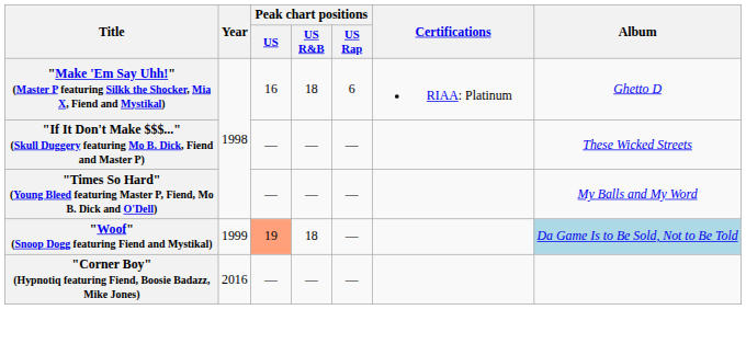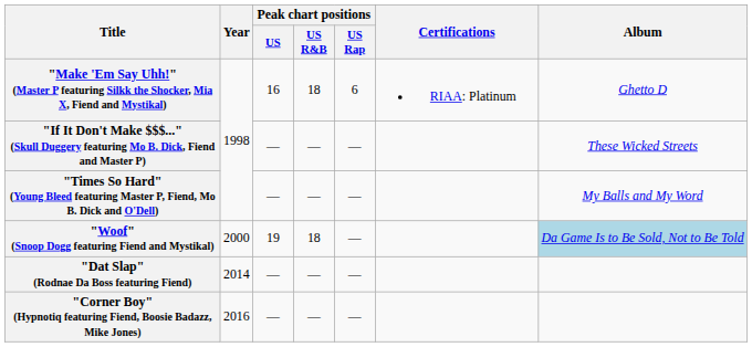"Woof" (Snoop Dogg featuring Fiend and Mystikal) | Year: 1999 -> 2000
"Woof" (Snoop Dogg featuring Fiend and Mystikal) | Peak chart positions / US: lightsalmon background -> no background
+ row: "Dat Slap" (Rodnae Da Boss featuring Fiend) | 2014 | — | — | —
